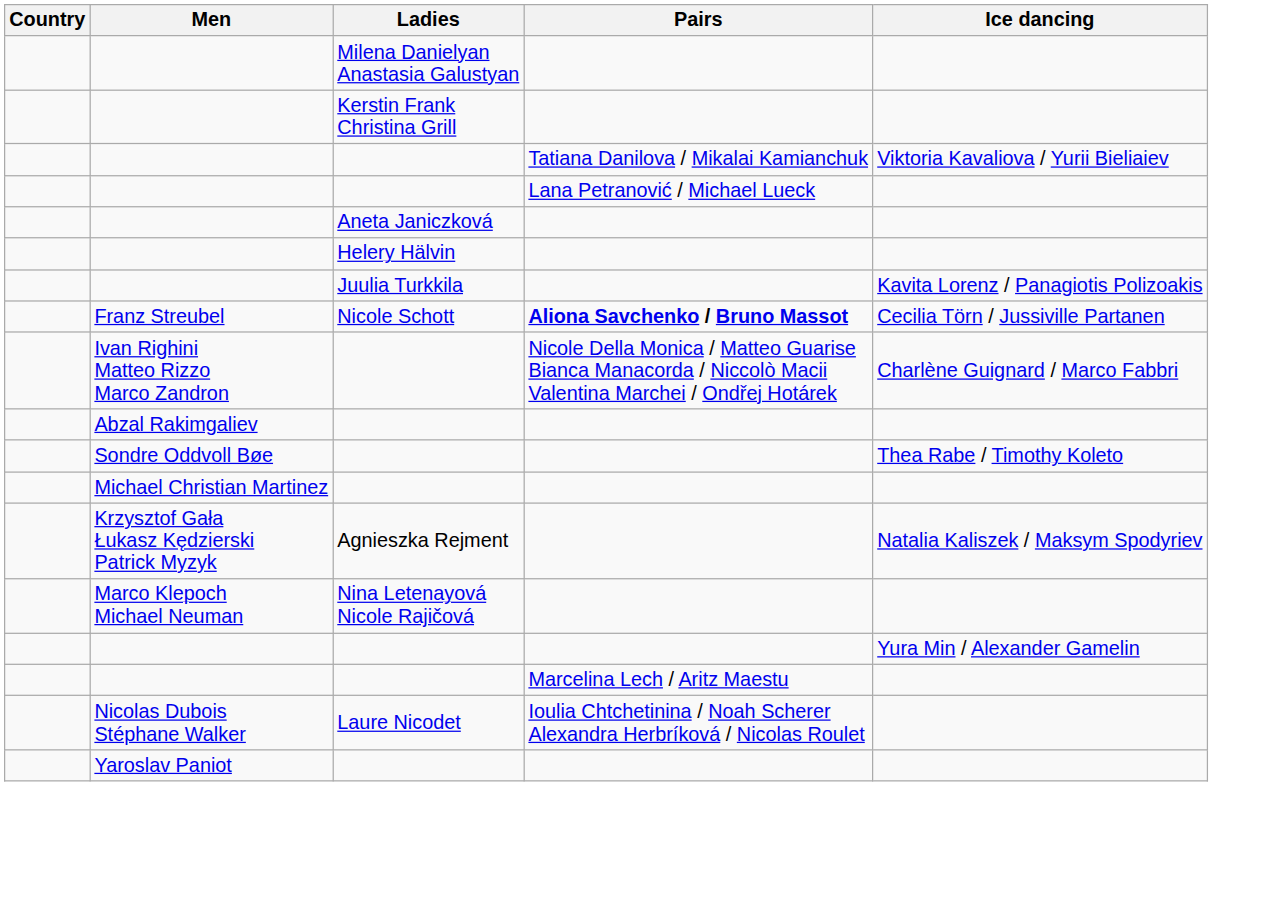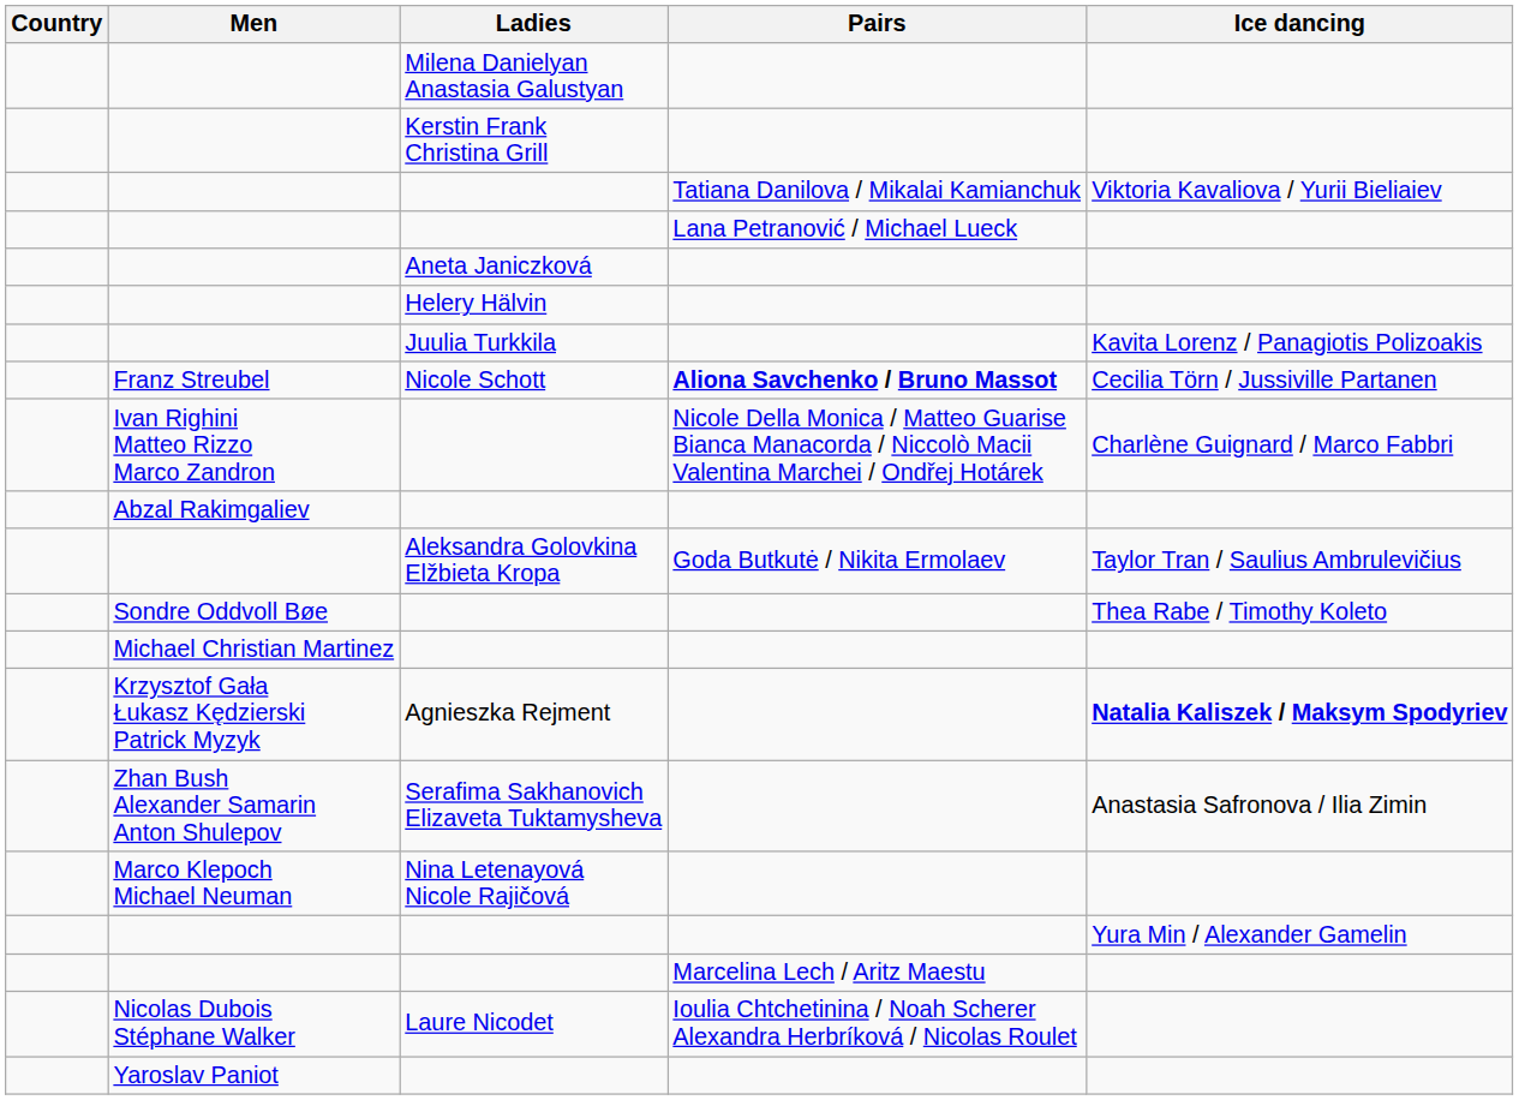+ row: Aleksandra Golovkina Elžbieta Kropa | Goda Butkutė / Nikita Ermolaev | Taylor Tran / Saulius Ambrulevičius
Agnieszka Rejment | Ice dancing: normal -> bold
+ row: Zhan Bush Alexander Samarin Anton Shulepov | Serafima Sakhanovich Elizaveta Tuktamysheva | Anastasia Safronova / Ilia Zimin
